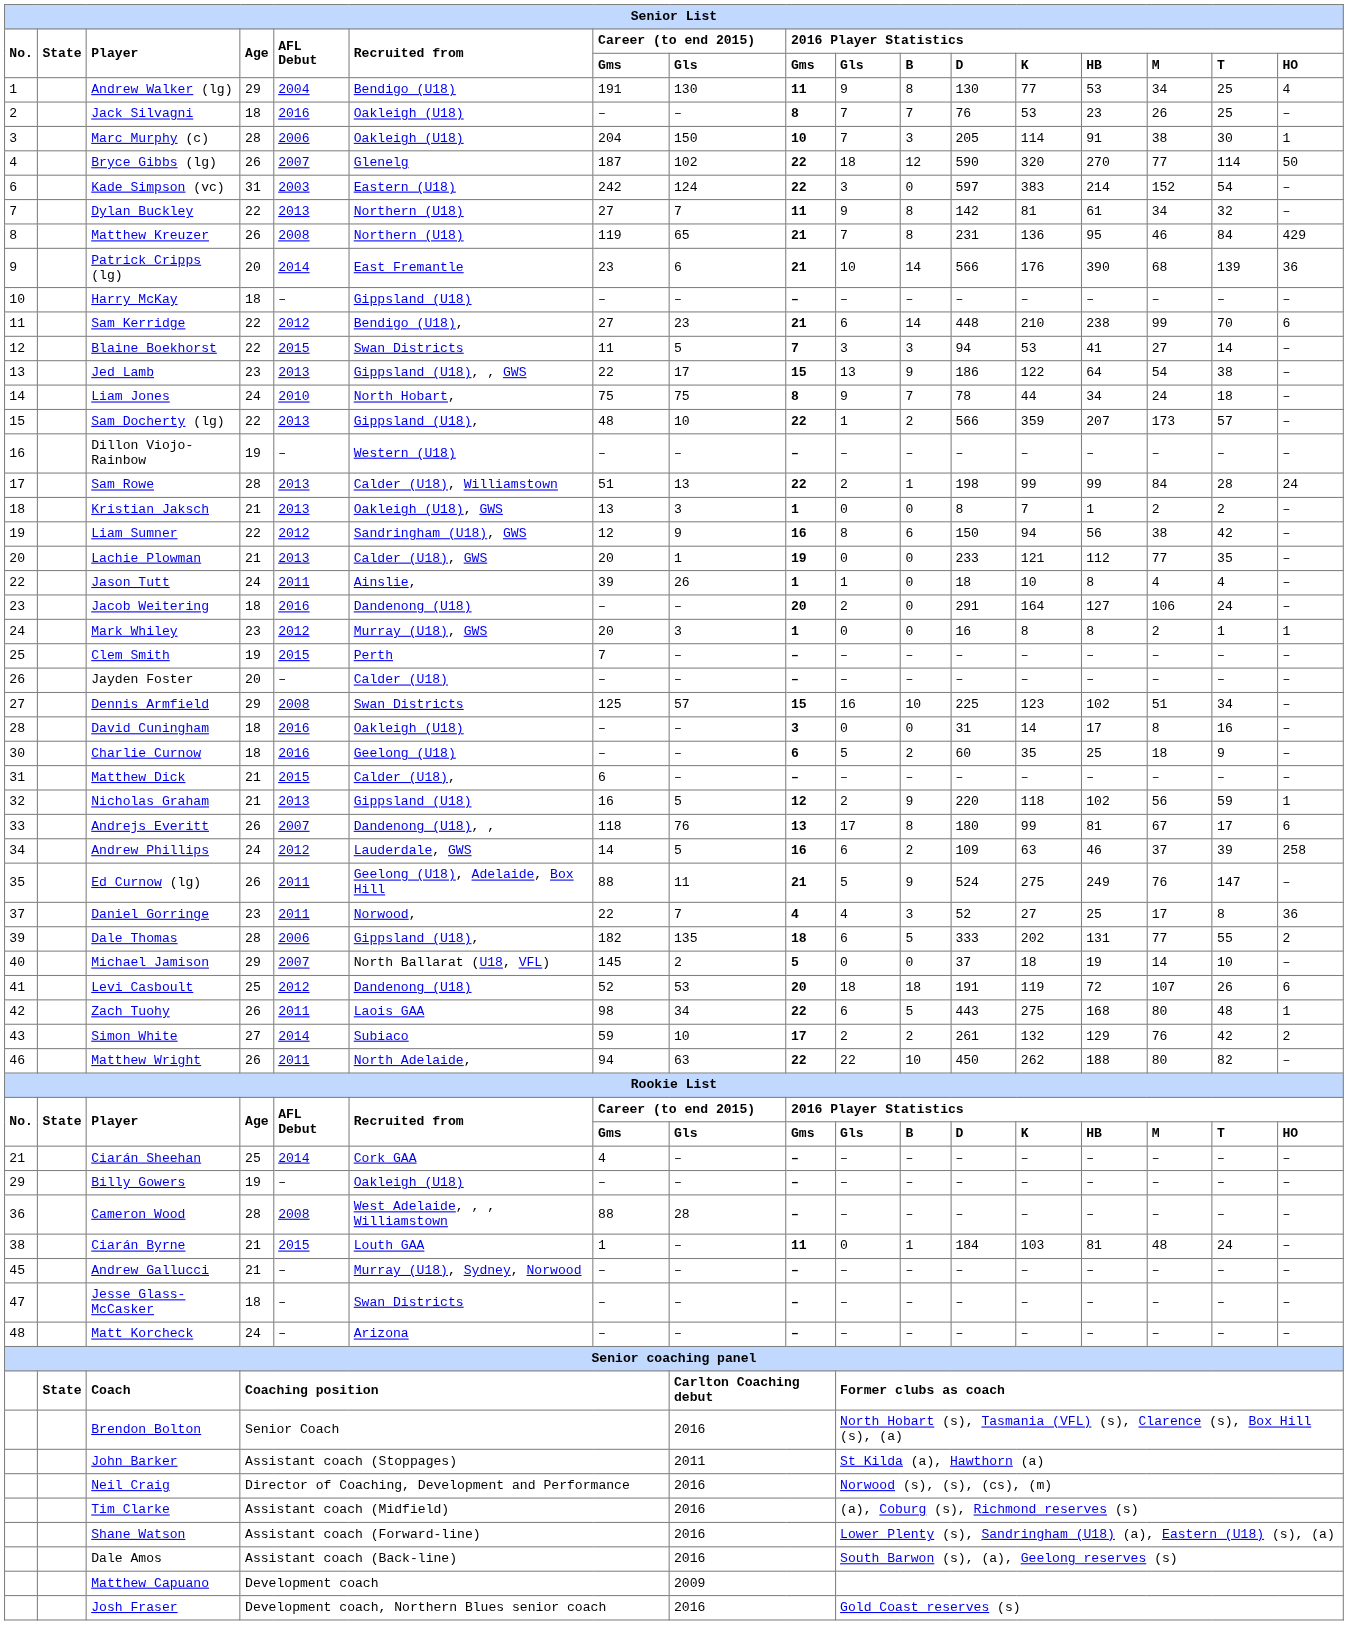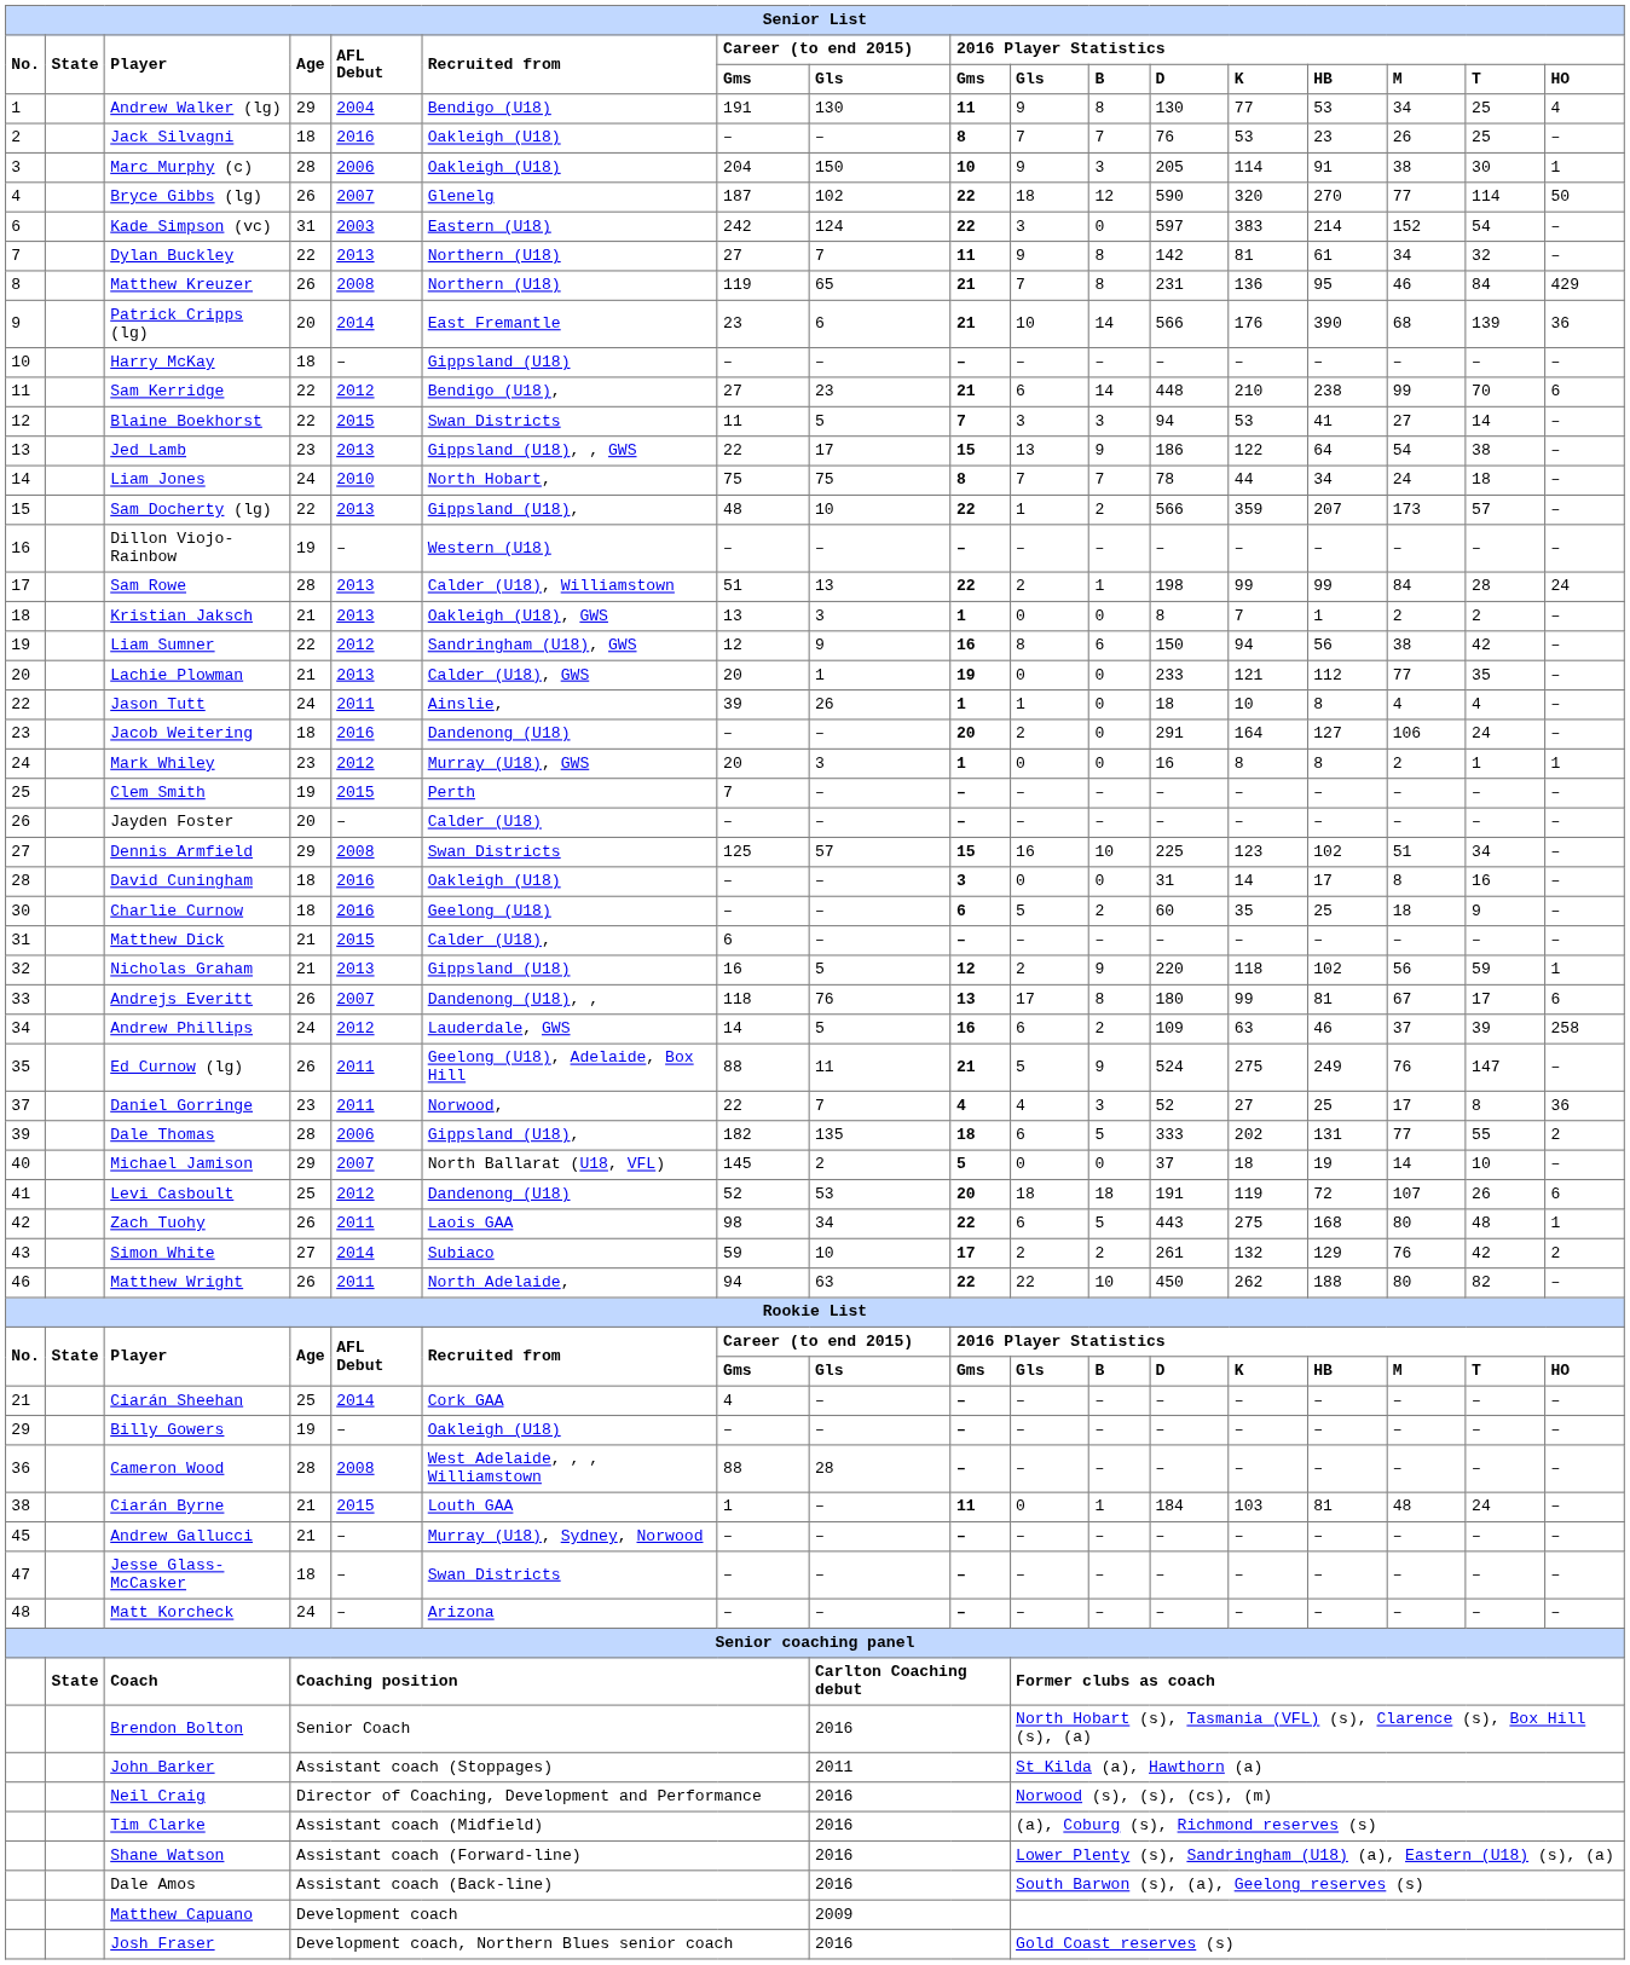Marc Murphy (c) | 2016 Player Statistics / Gls: 7 -> 9
Liam Jones | 2016 Player Statistics / Gls: 9 -> 7
